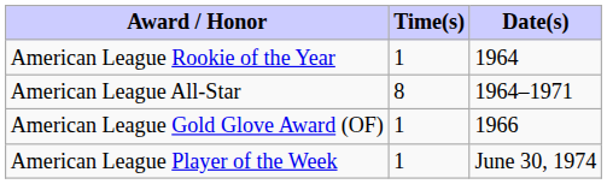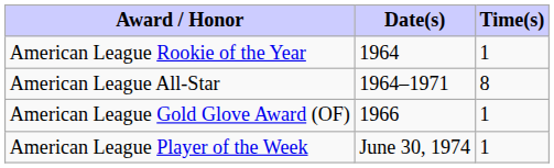columns swapped: Time(s) <-> Date(s)
